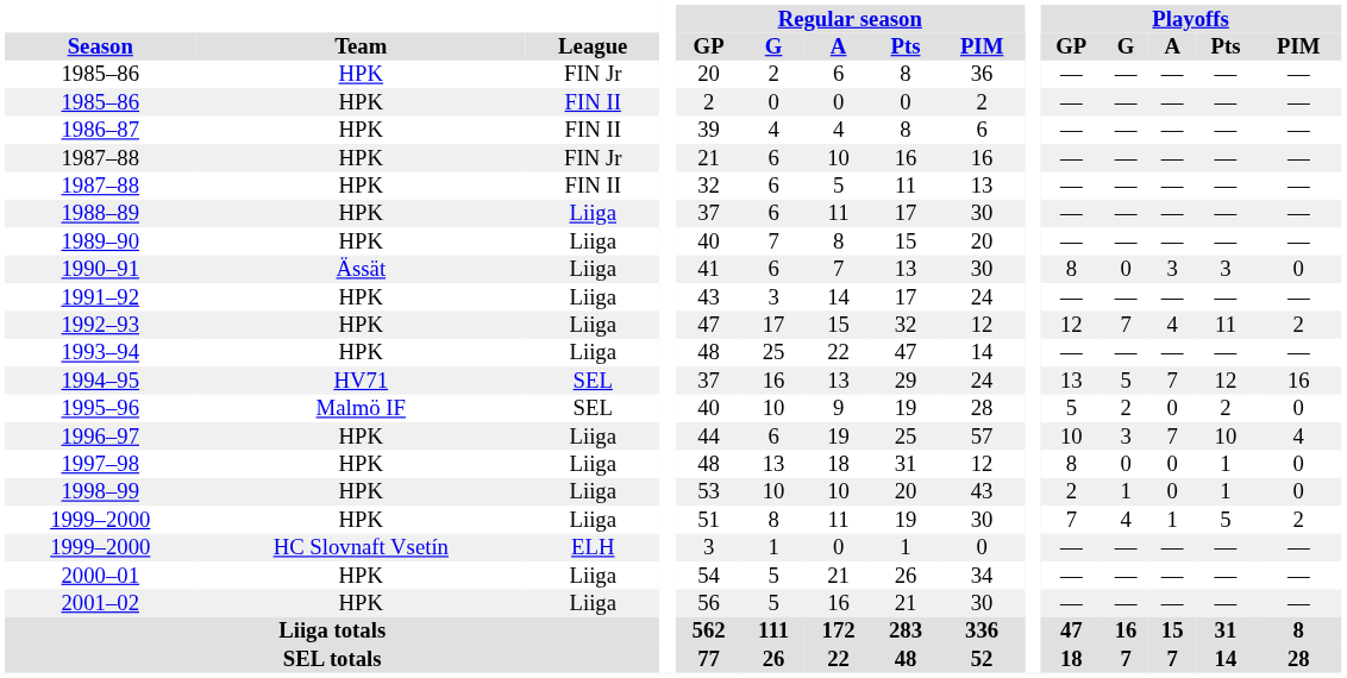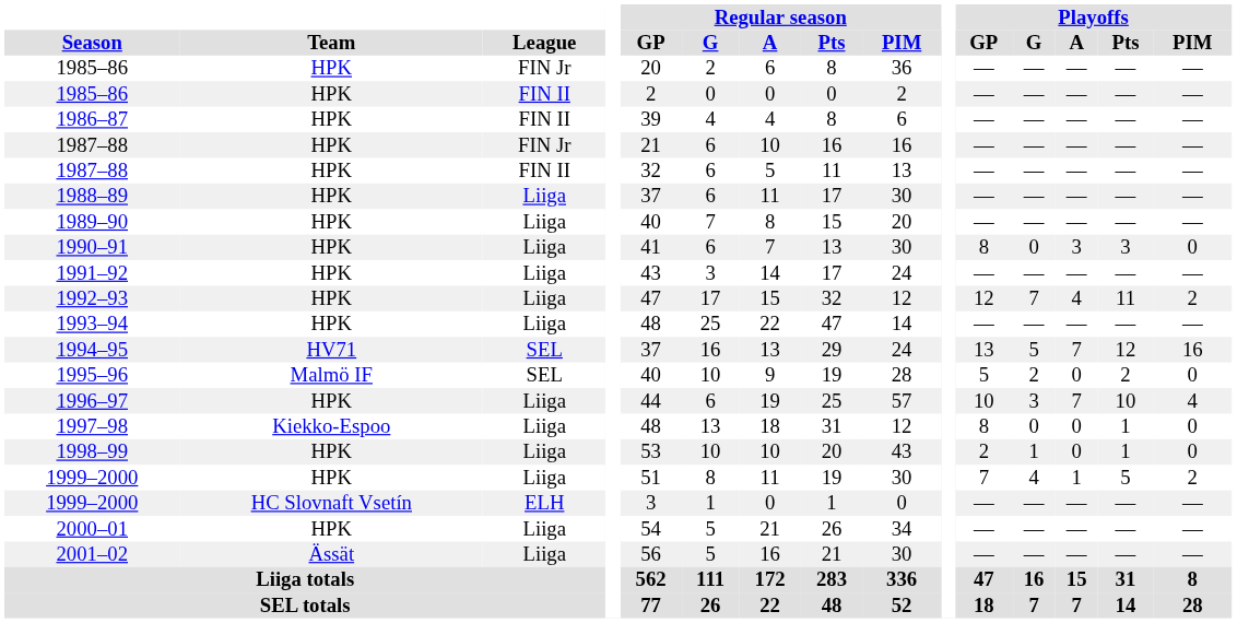1990–91 | Team: Ässät -> HPK
1997–98 | Team: HPK -> Kiekko-Espoo
2001–02 | Team: HPK -> Ässät
